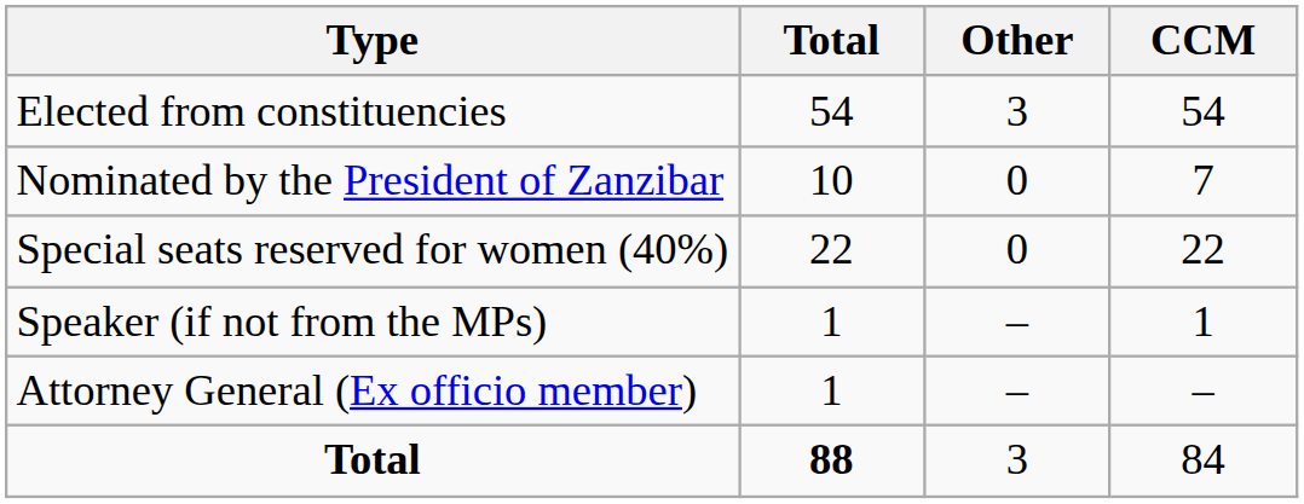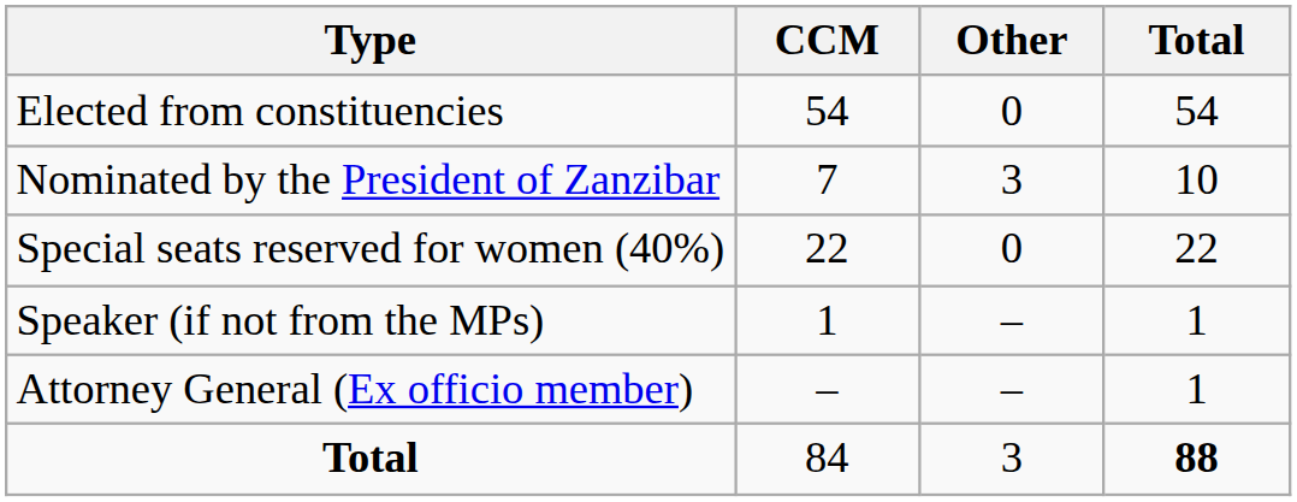columns swapped: CCM <-> Total
Elected from constituencies | Other: 3 -> 0
Nominated by the President of Zanzibar | Other: 0 -> 3
